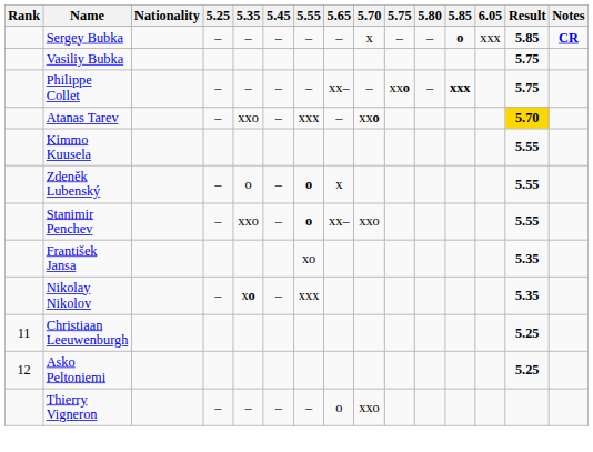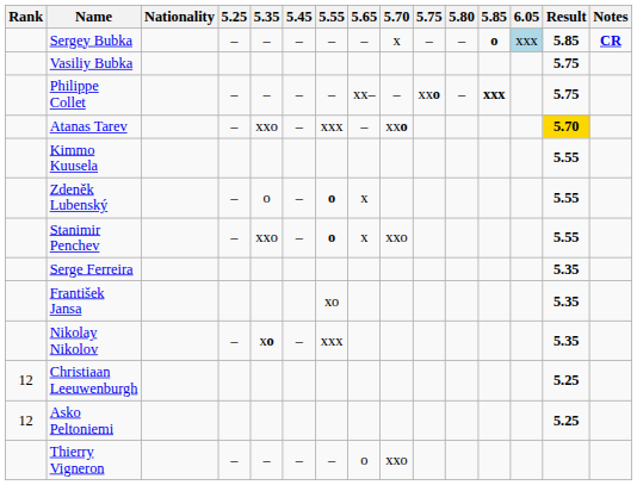Sergey Bubka | 6.05: no background -> lightblue background
Stanimir Penchev | 5.65: xx– -> x
+ row: Serge Ferreira | 5.35
Christiaan Leeuwenburgh | Rank: 11 -> 12
